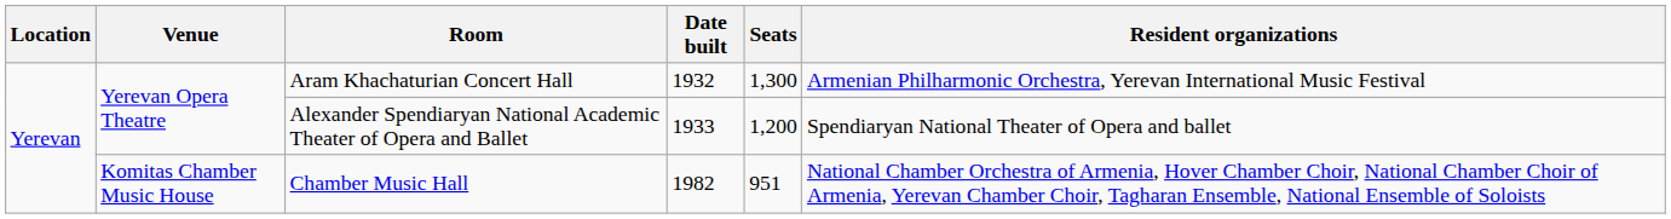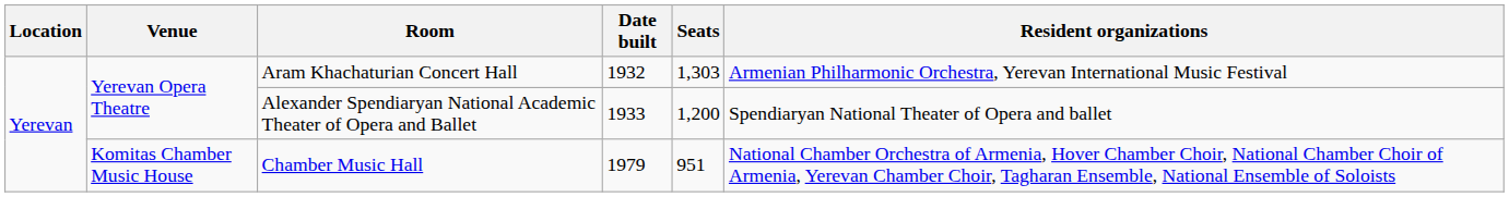Aram Khachaturian Concert Hall | Seats: 1,300 -> 1,303
Chamber Music Hall | Date built: 1982 -> 1979
